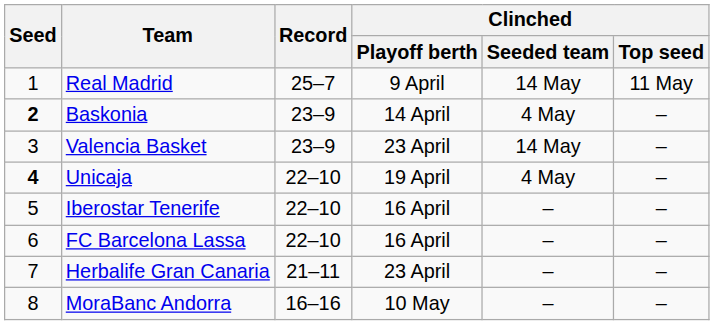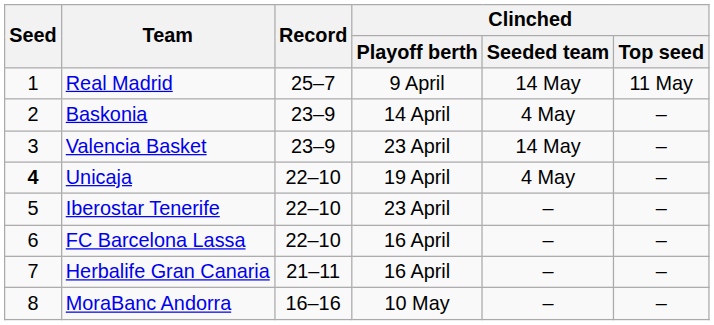Baskonia | Seed: bold -> normal
Iberostar Tenerife | Clinched / Playoff berth: 16 April -> 23 April
Herbalife Gran Canaria | Clinched / Playoff berth: 23 April -> 16 April
